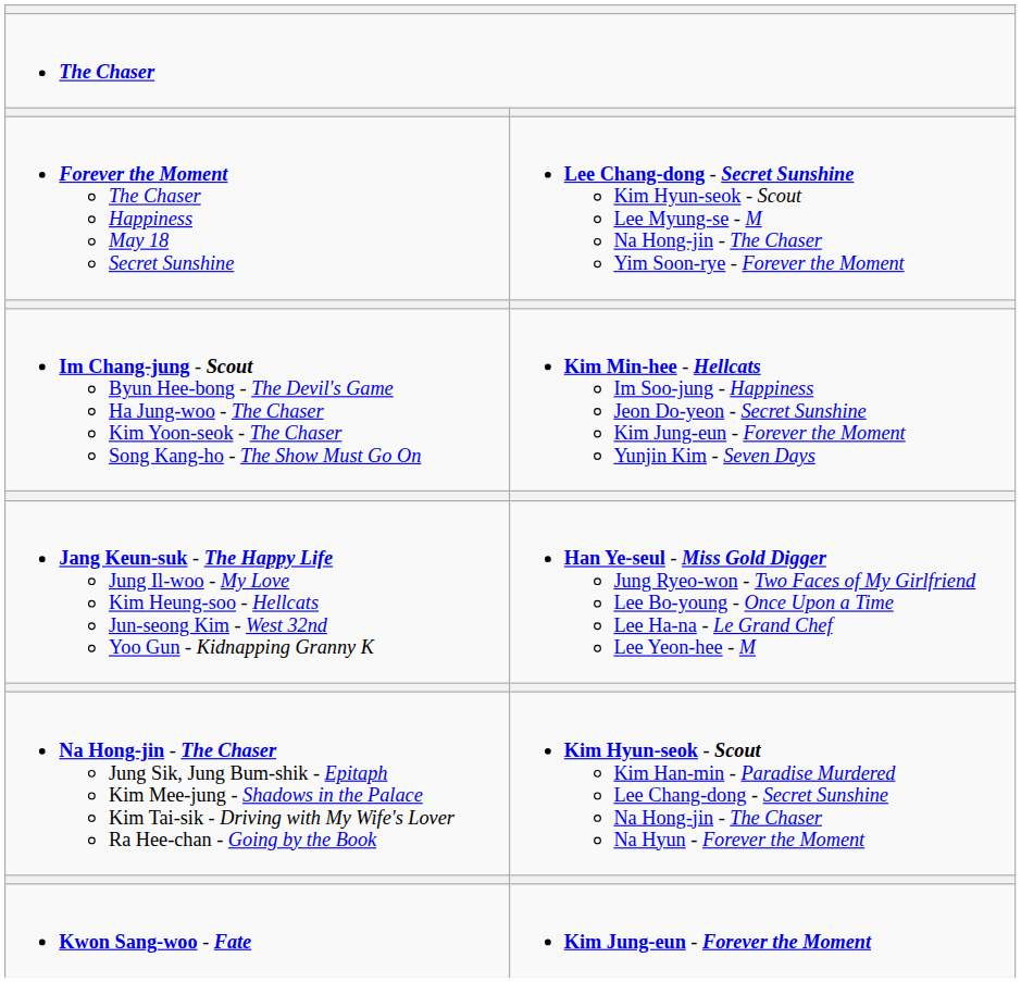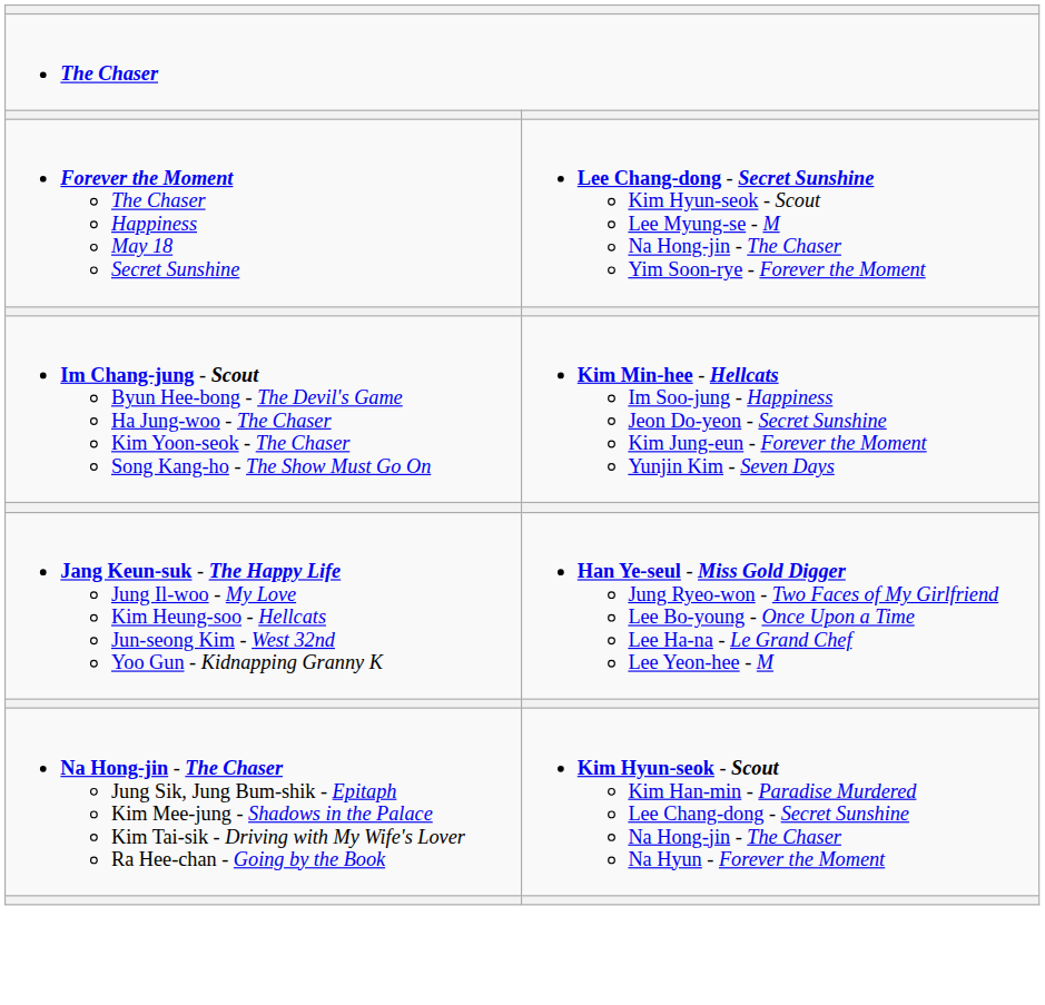- row: Kwon Sang-woo - Fate | Kim Jung-eun - Forever the Moment
